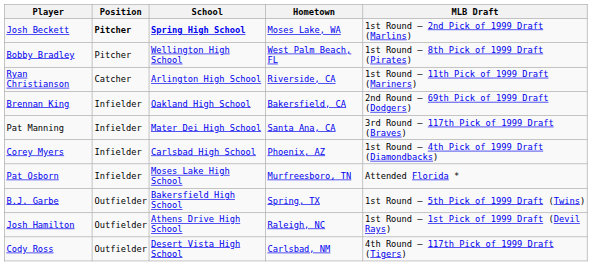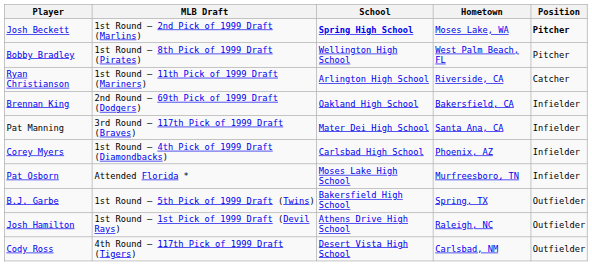columns swapped: Position <-> MLB Draft
